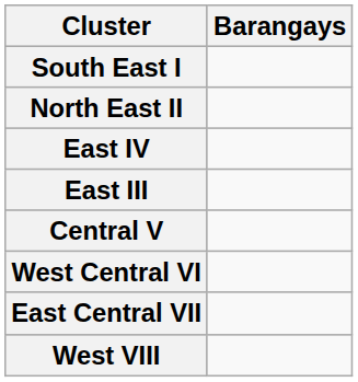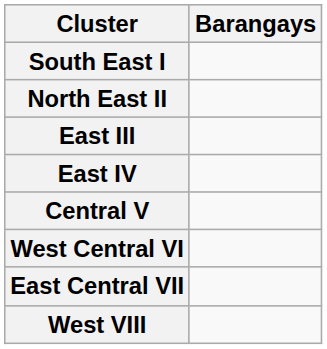rows swapped: East III <-> East IV
